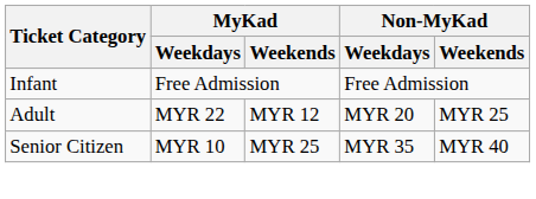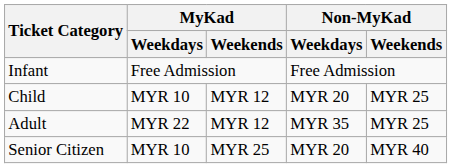+ row: Child | MYR 10 | MYR 12 | MYR 20 | MYR 25
Adult | Non-MyKad / Weekdays: MYR 20 -> MYR 35
Senior Citizen | Non-MyKad / Weekdays: MYR 35 -> MYR 20
